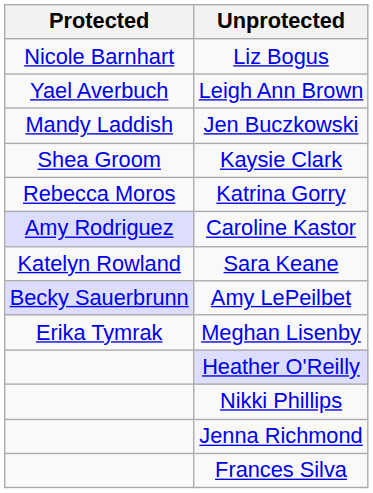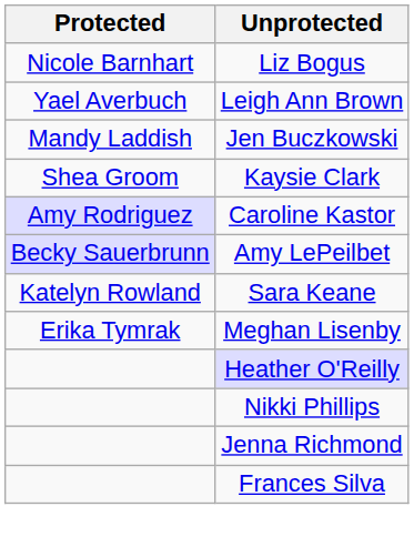- row: Rebecca Moros | Katrina Gorry
rows swapped: Sara Keane <-> Amy LePeilbet
